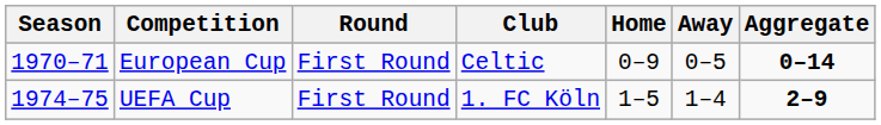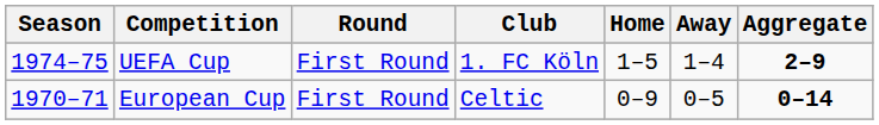rows swapped: European Cup <-> UEFA Cup
